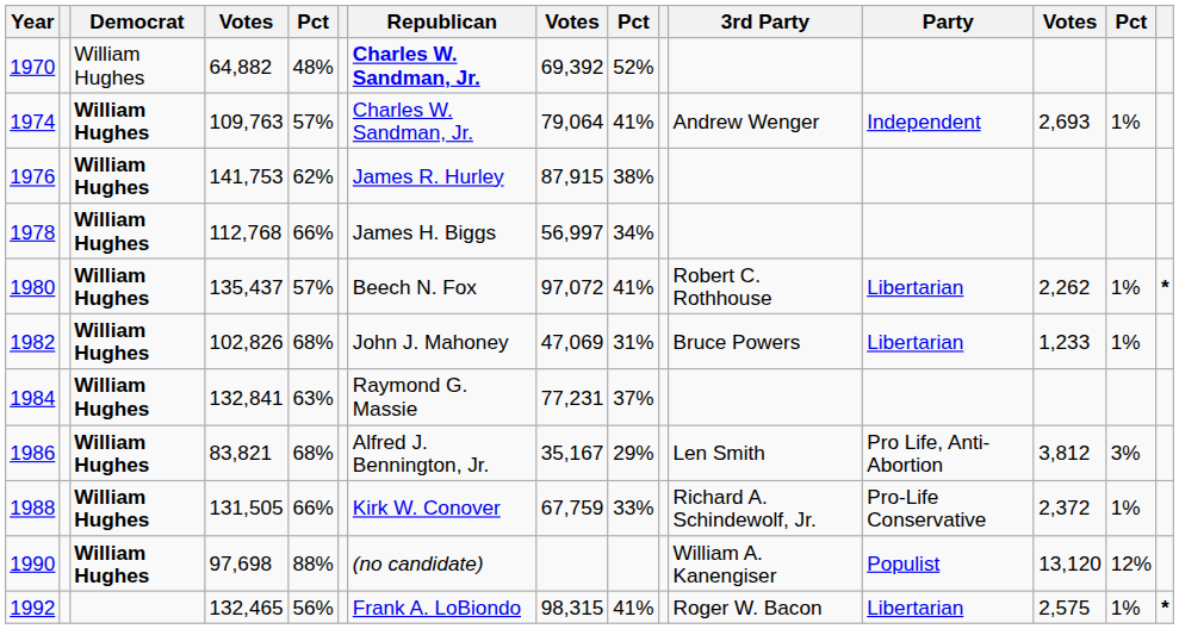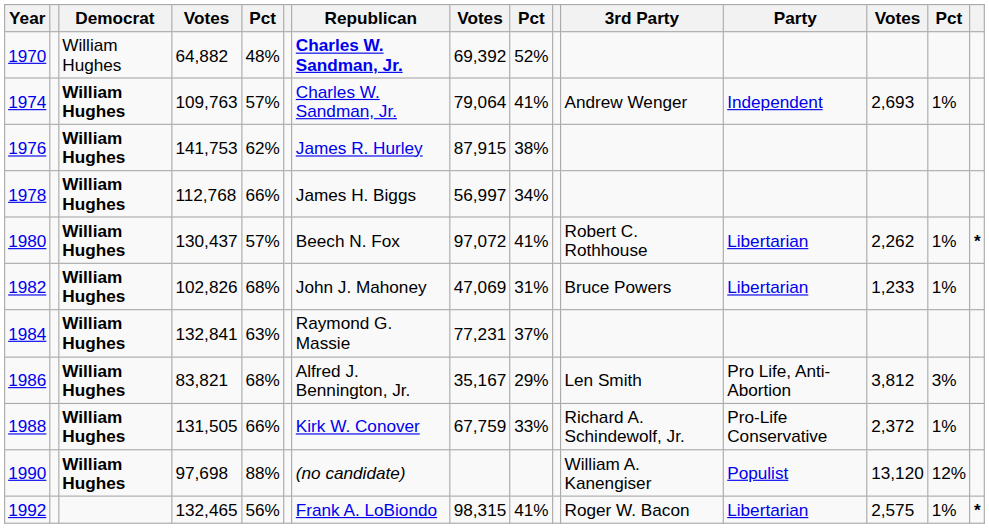1980 | column 4: 135,437 -> 130,437
